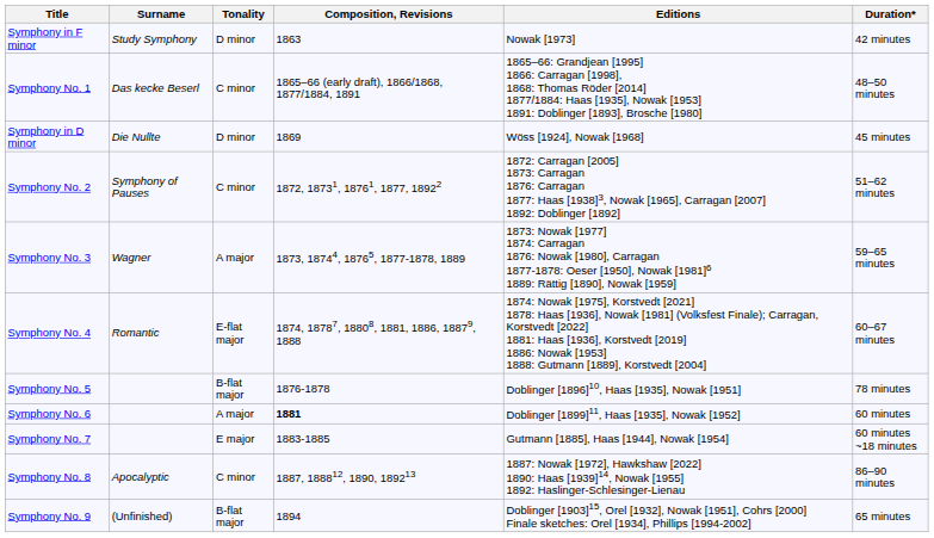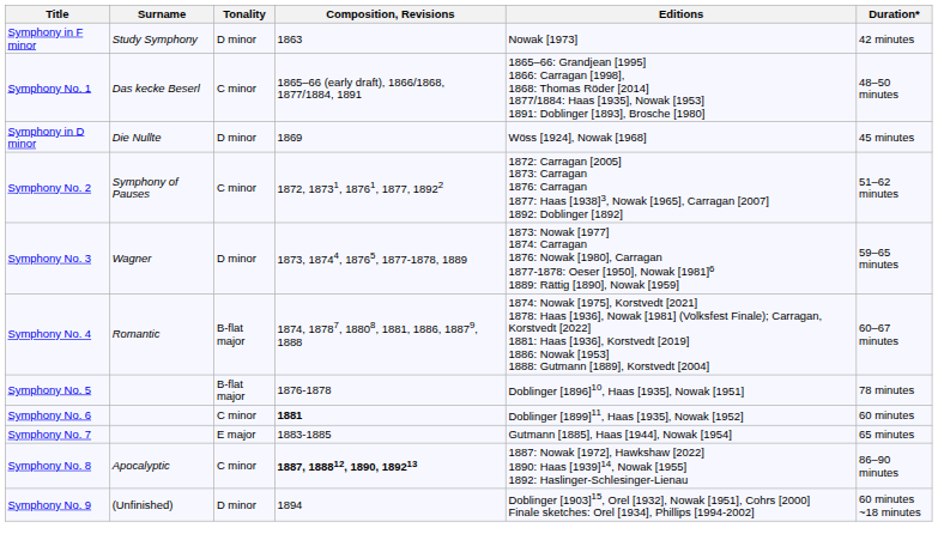Symphony No. 3 | Tonality: A major -> D minor
Symphony No. 4 | Tonality: E-flat major -> B-flat major
Symphony No. 6 | Tonality: A major -> C minor
Symphony No. 7 | Duration*: 60 minutes ~18 minutes -> 65 minutes
Symphony No. 8 | Composition, Revisions: normal -> bold
Symphony No. 9 | Tonality: B-flat major -> D minor
Symphony No. 9 | Duration*: 65 minutes -> 60 minutes ~18 minutes
